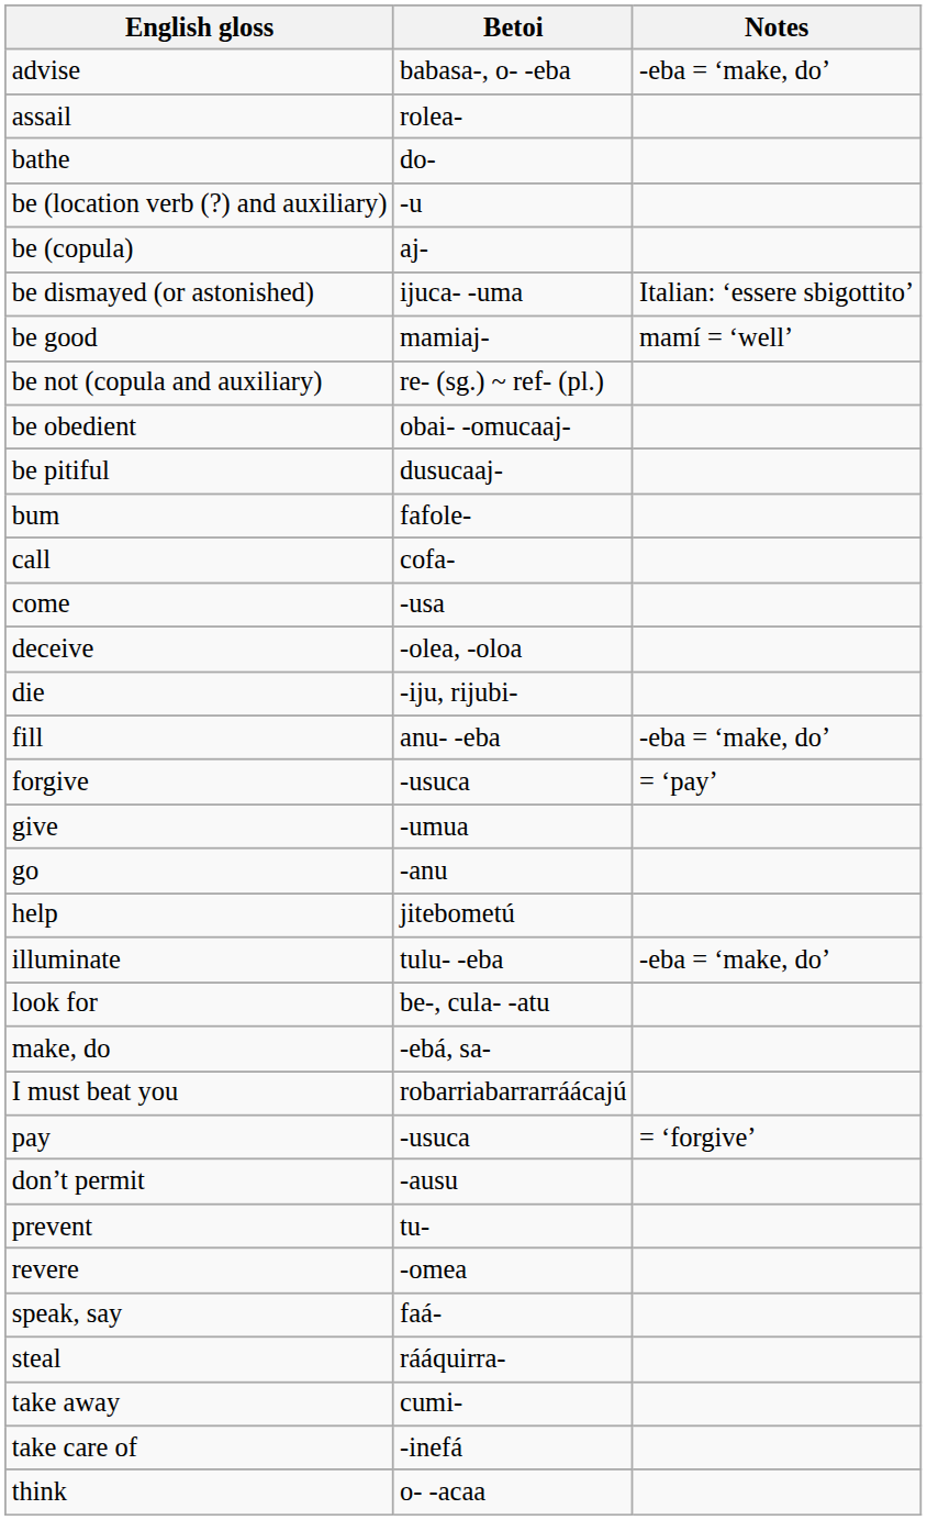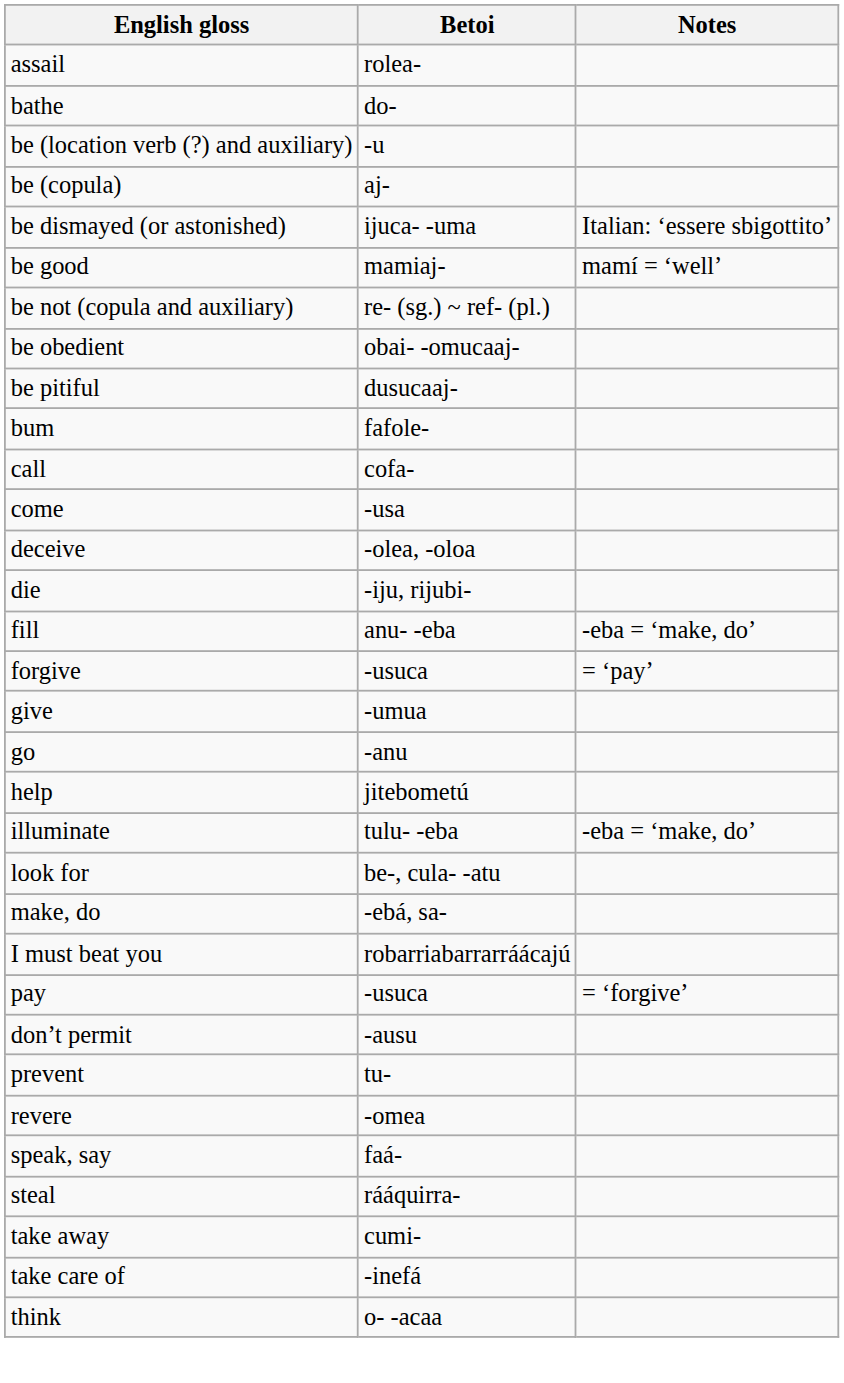- row: advise | babasa-, o- -eba | -eba = ‘make, do’
